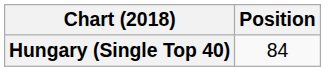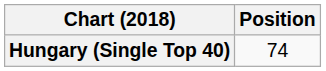Hungary (Single Top 40) | Position: 84 -> 74
